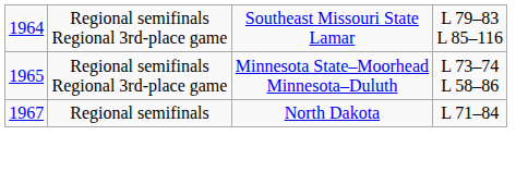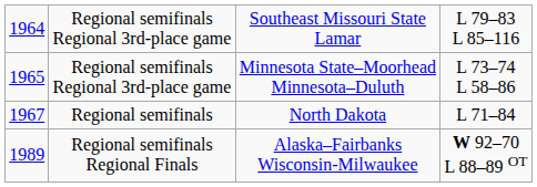+ row: 1989 | Regional semifinals Regional Finals | Alaska–Fairbanks Wisconsin-Milwaukee | W 92–70 L 88–89 OT
